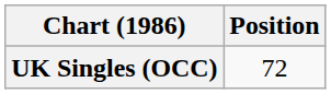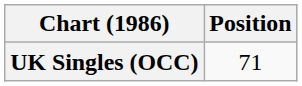UK Singles (OCC) | Position: 72 -> 71
